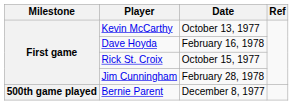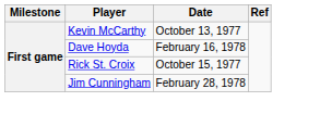- row: 500th game played | Bernie Parent | December 8, 1977
